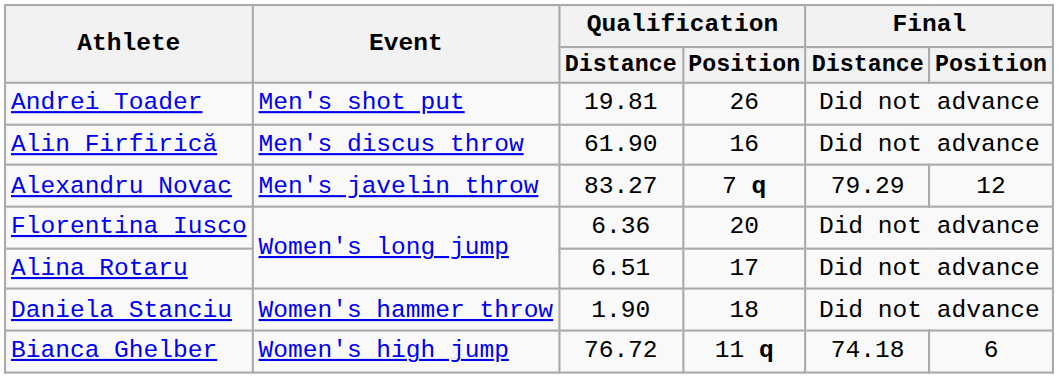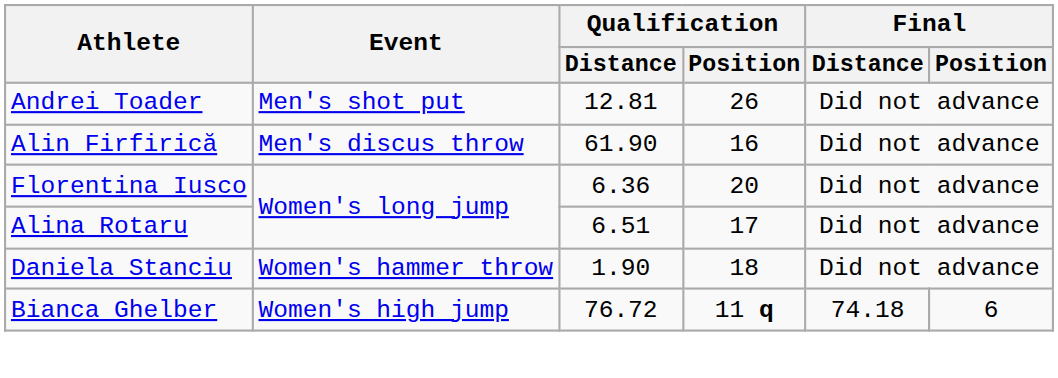Andrei Toader | Qualification / Distance: 19.81 -> 12.81
- row: Alexandru Novac | Men's javelin throw | 83.27 | 7 q | 79.29 | 12
